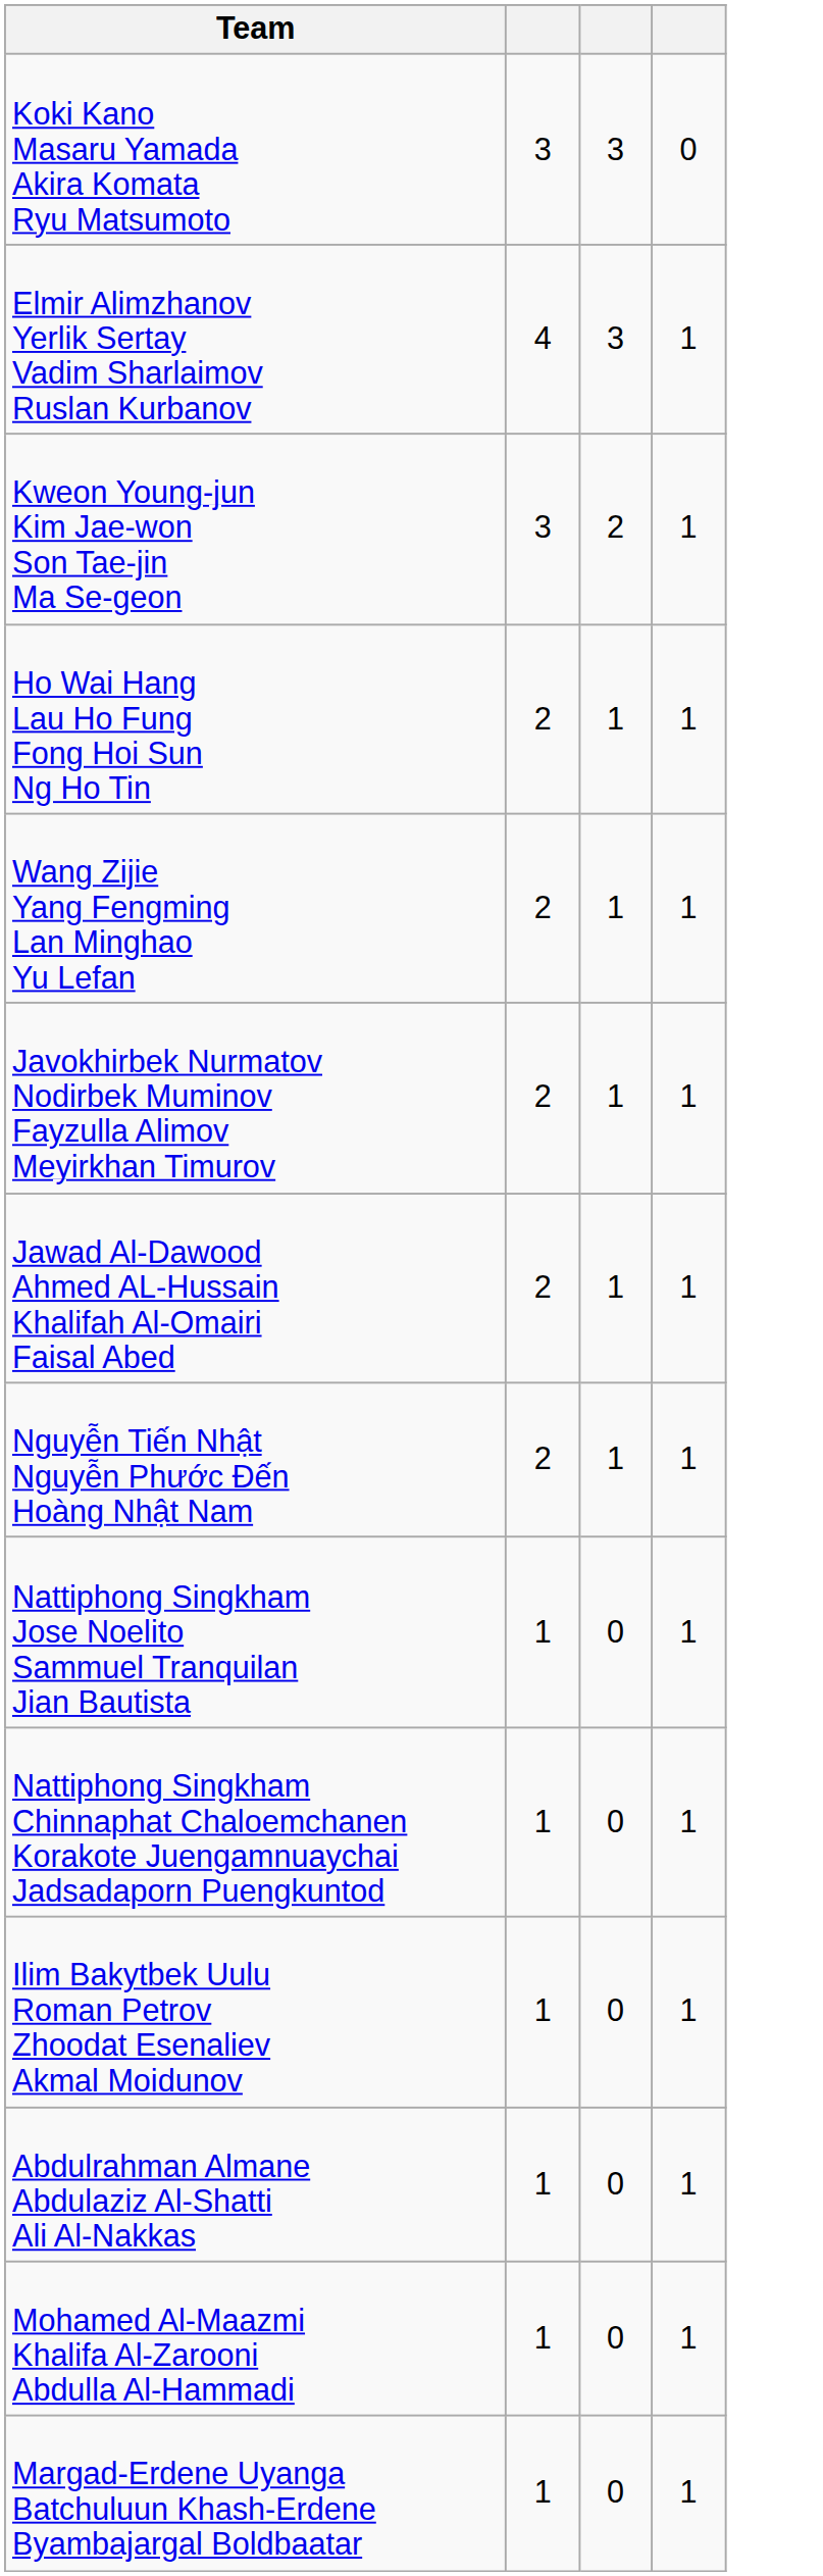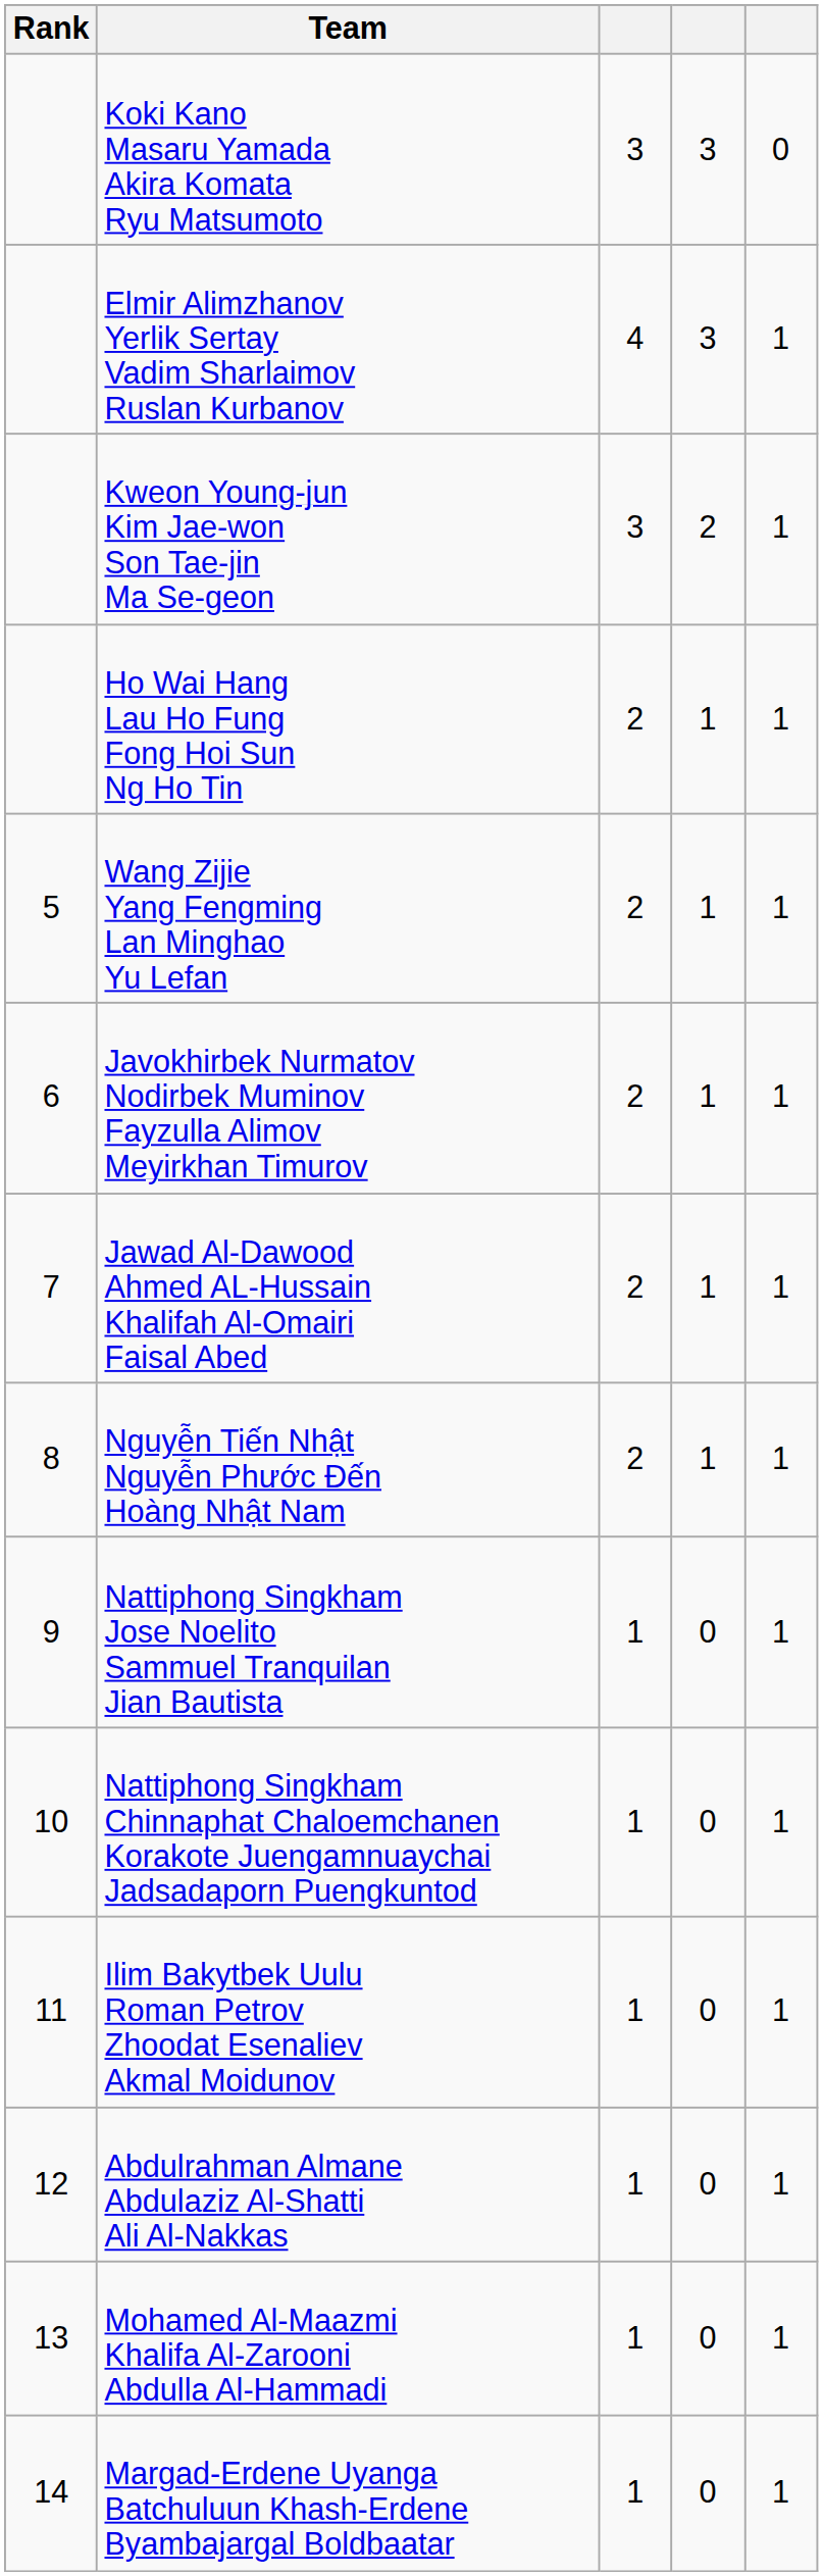+ column: Rank | 5 | 6 | 7 | 8 | 9 | 10 | 11 | 12 | 13 | 14
